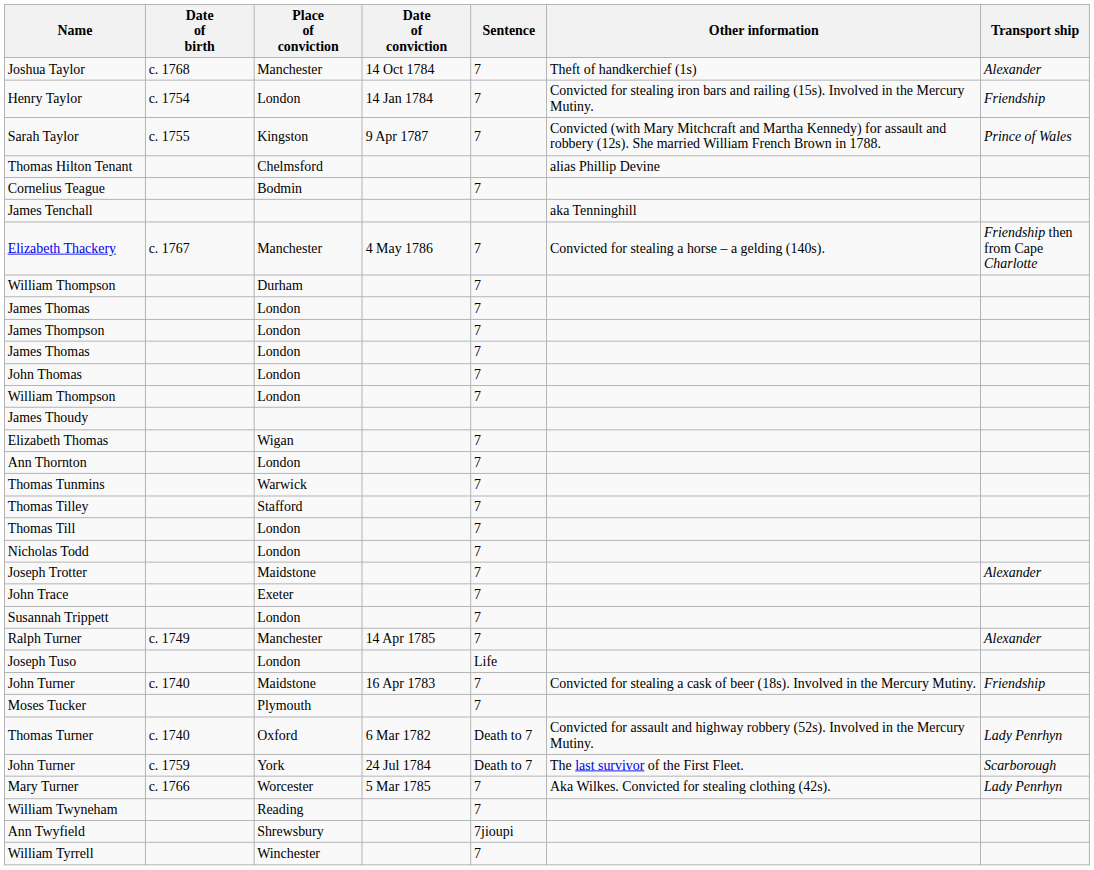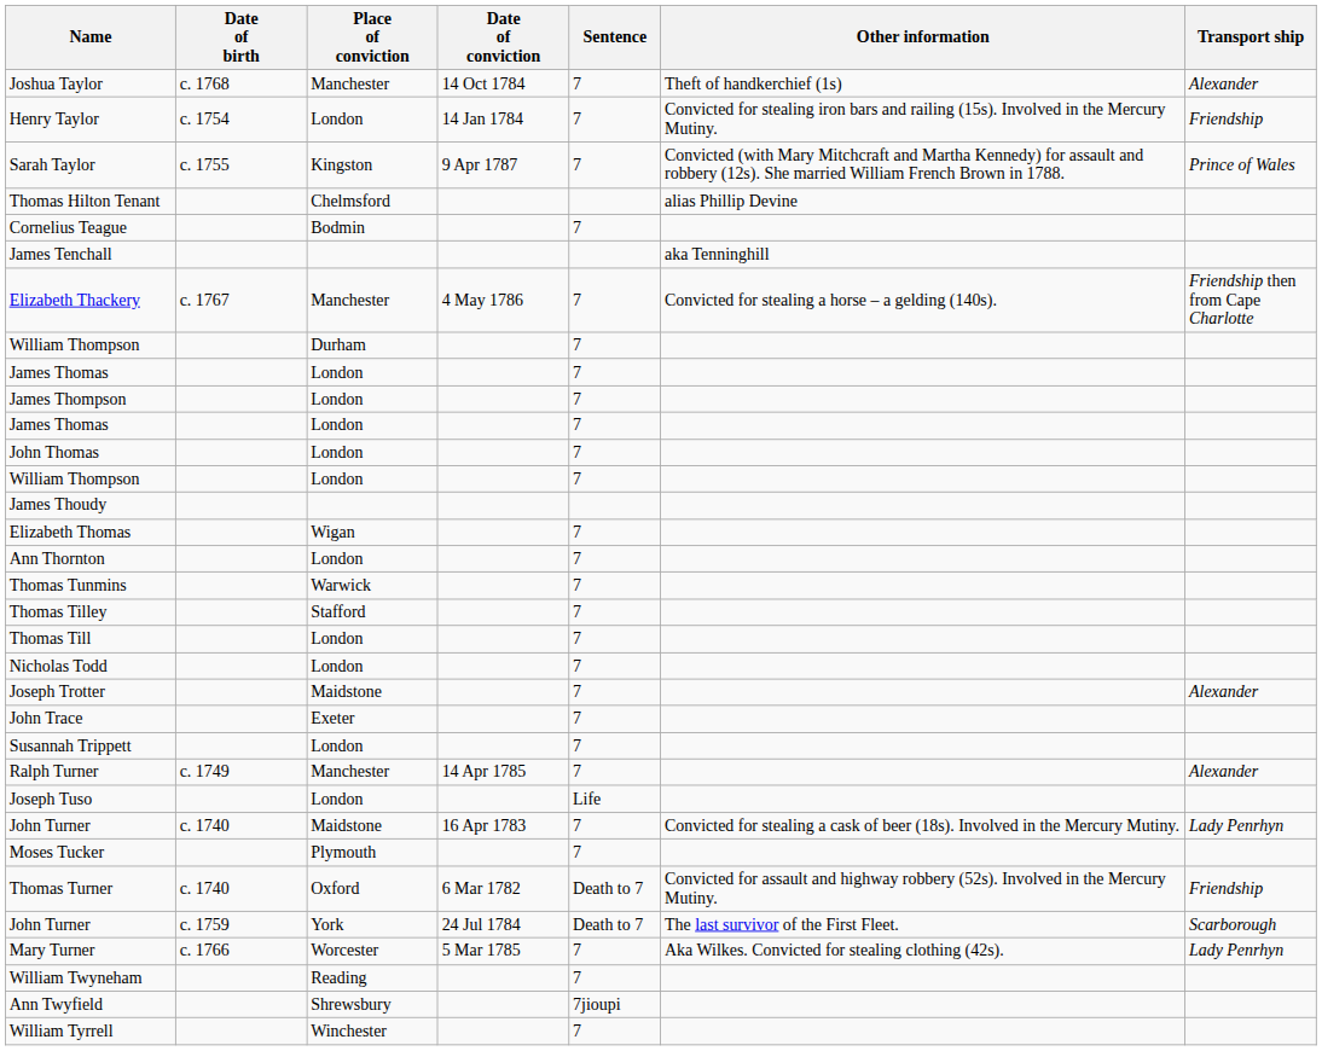John Turner / Maidstone | Transport ship: Friendship -> Lady Penrhyn
Thomas Turner | Transport ship: Lady Penrhyn -> Friendship
